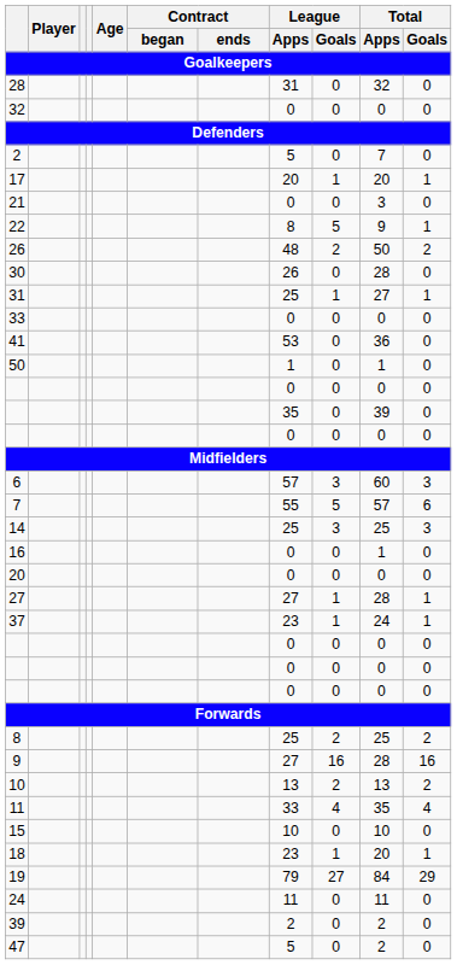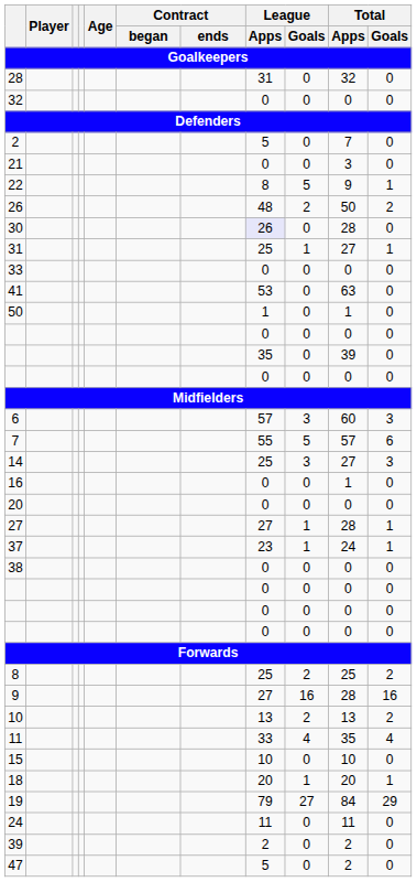- row: 17 | 20 | 1 | 20 | 1
30 | League / Apps: no background -> lavender background
41 | Total / Apps: 36 -> 63
14 | Total / Apps: 25 -> 27
+ row: 38 | 0 | 0 | 0 | 0
18 | League / Apps: 23 -> 20
